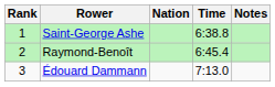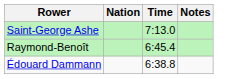- column: Rank | 1 | 2 | 3
Saint-George Ashe | Time: 6:38.8 -> 7:13.0
Édouard Dammann | Time: 7:13.0 -> 6:38.8
